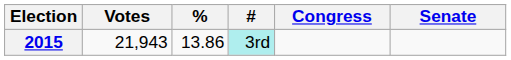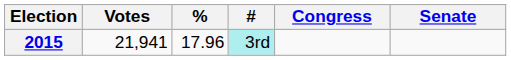2015 | Votes: 21,943 -> 21,941
2015 | %: 13.86 -> 17.96
